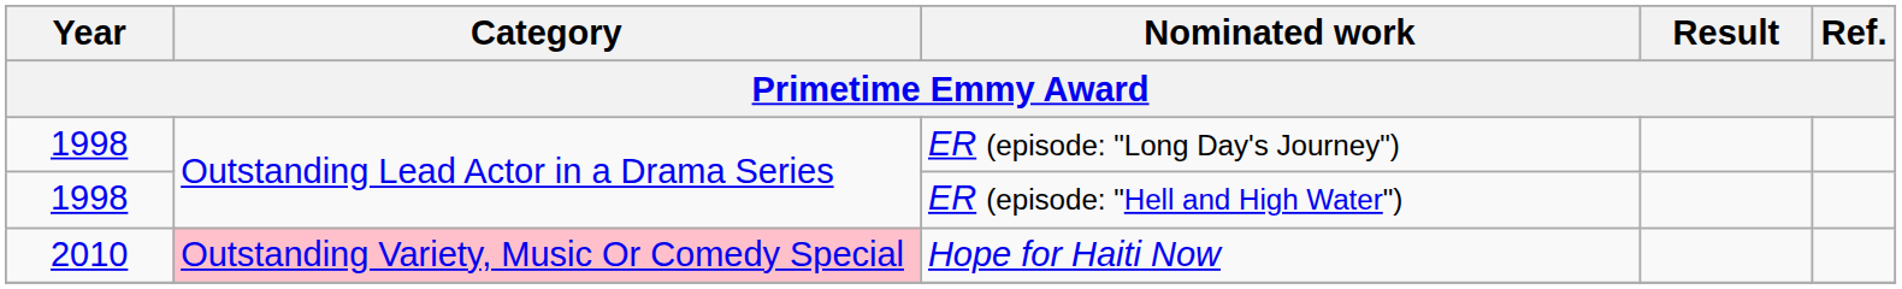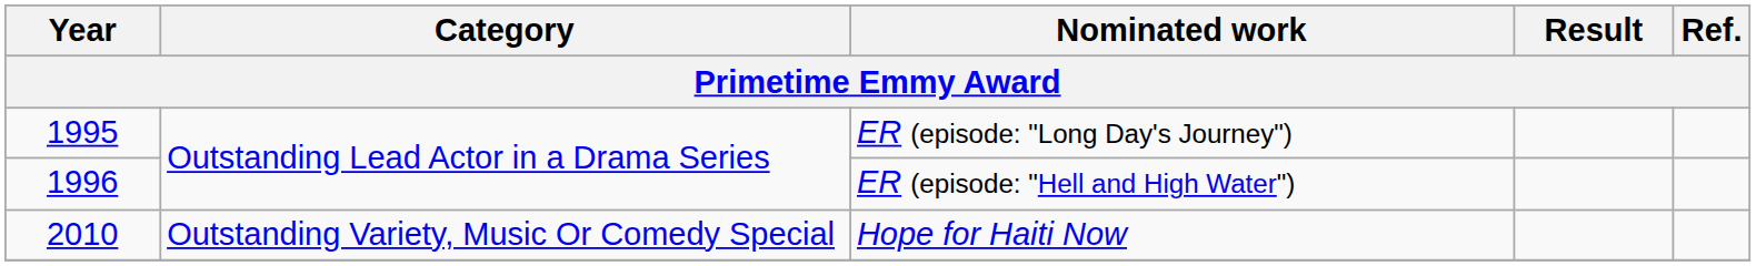ER (episode: "Long Day's Journey") | Year: 1998 -> 1995
ER (episode: "Hell and High Water") | Year: 1998 -> 1996
Hope for Haiti Now | Category: pink background -> no background
